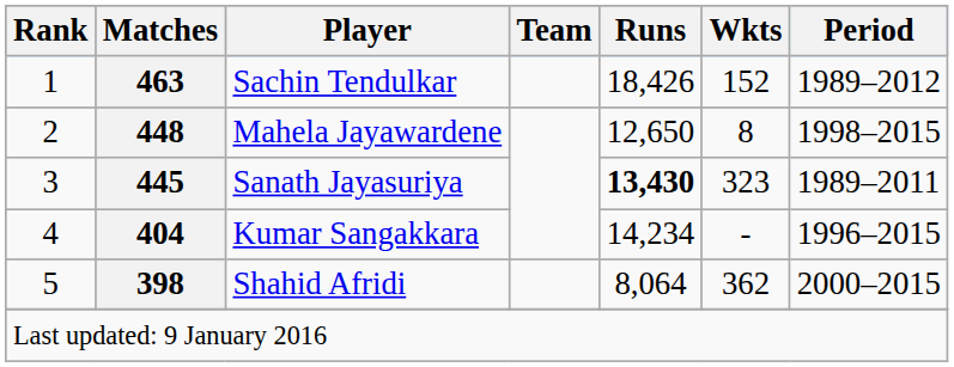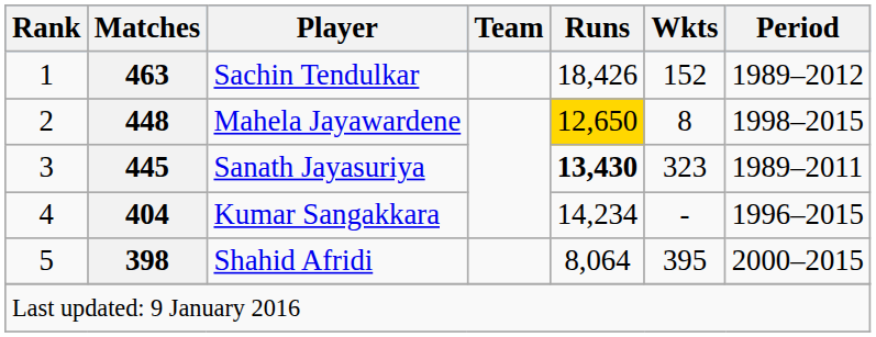Mahela Jayawardene | Runs: no background -> gold background
Shahid Afridi | Wkts: 362 -> 395
